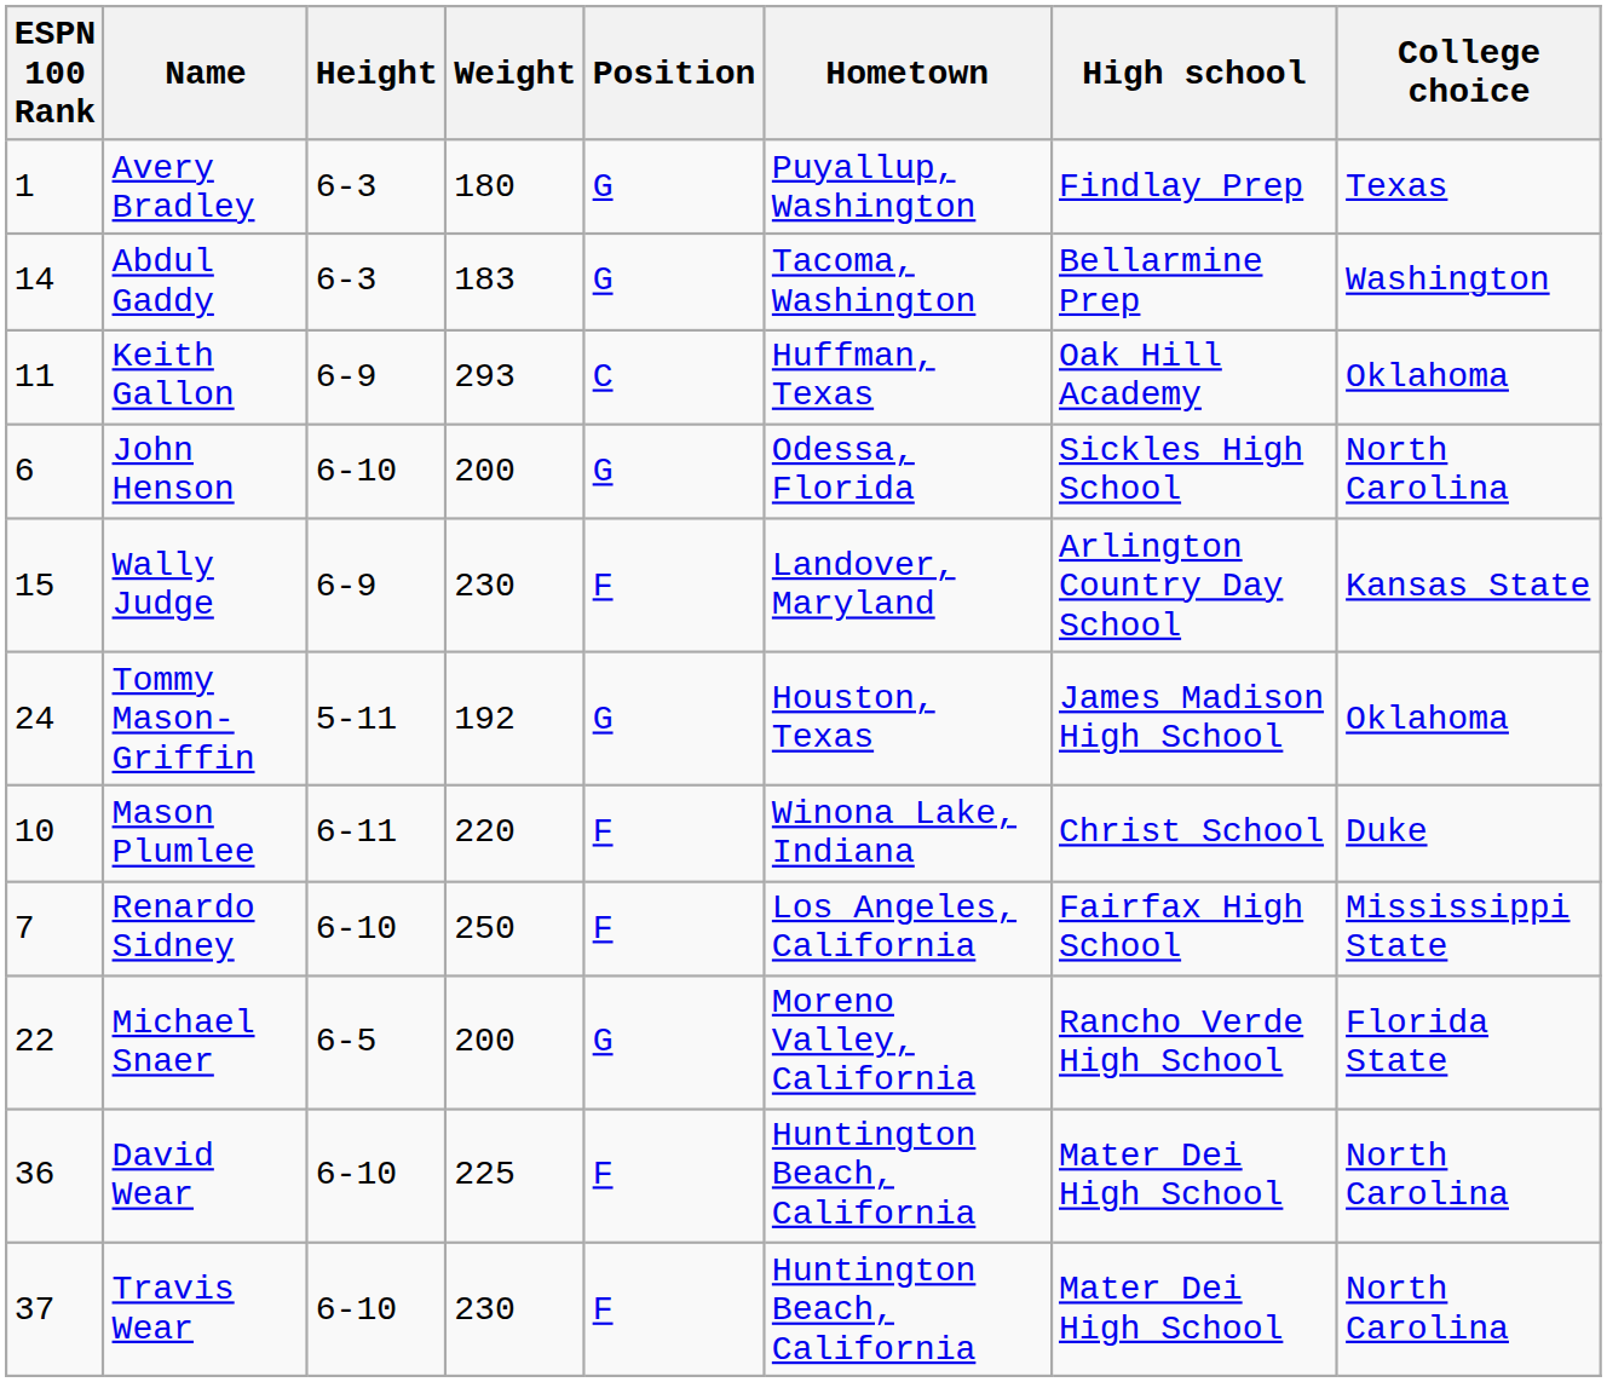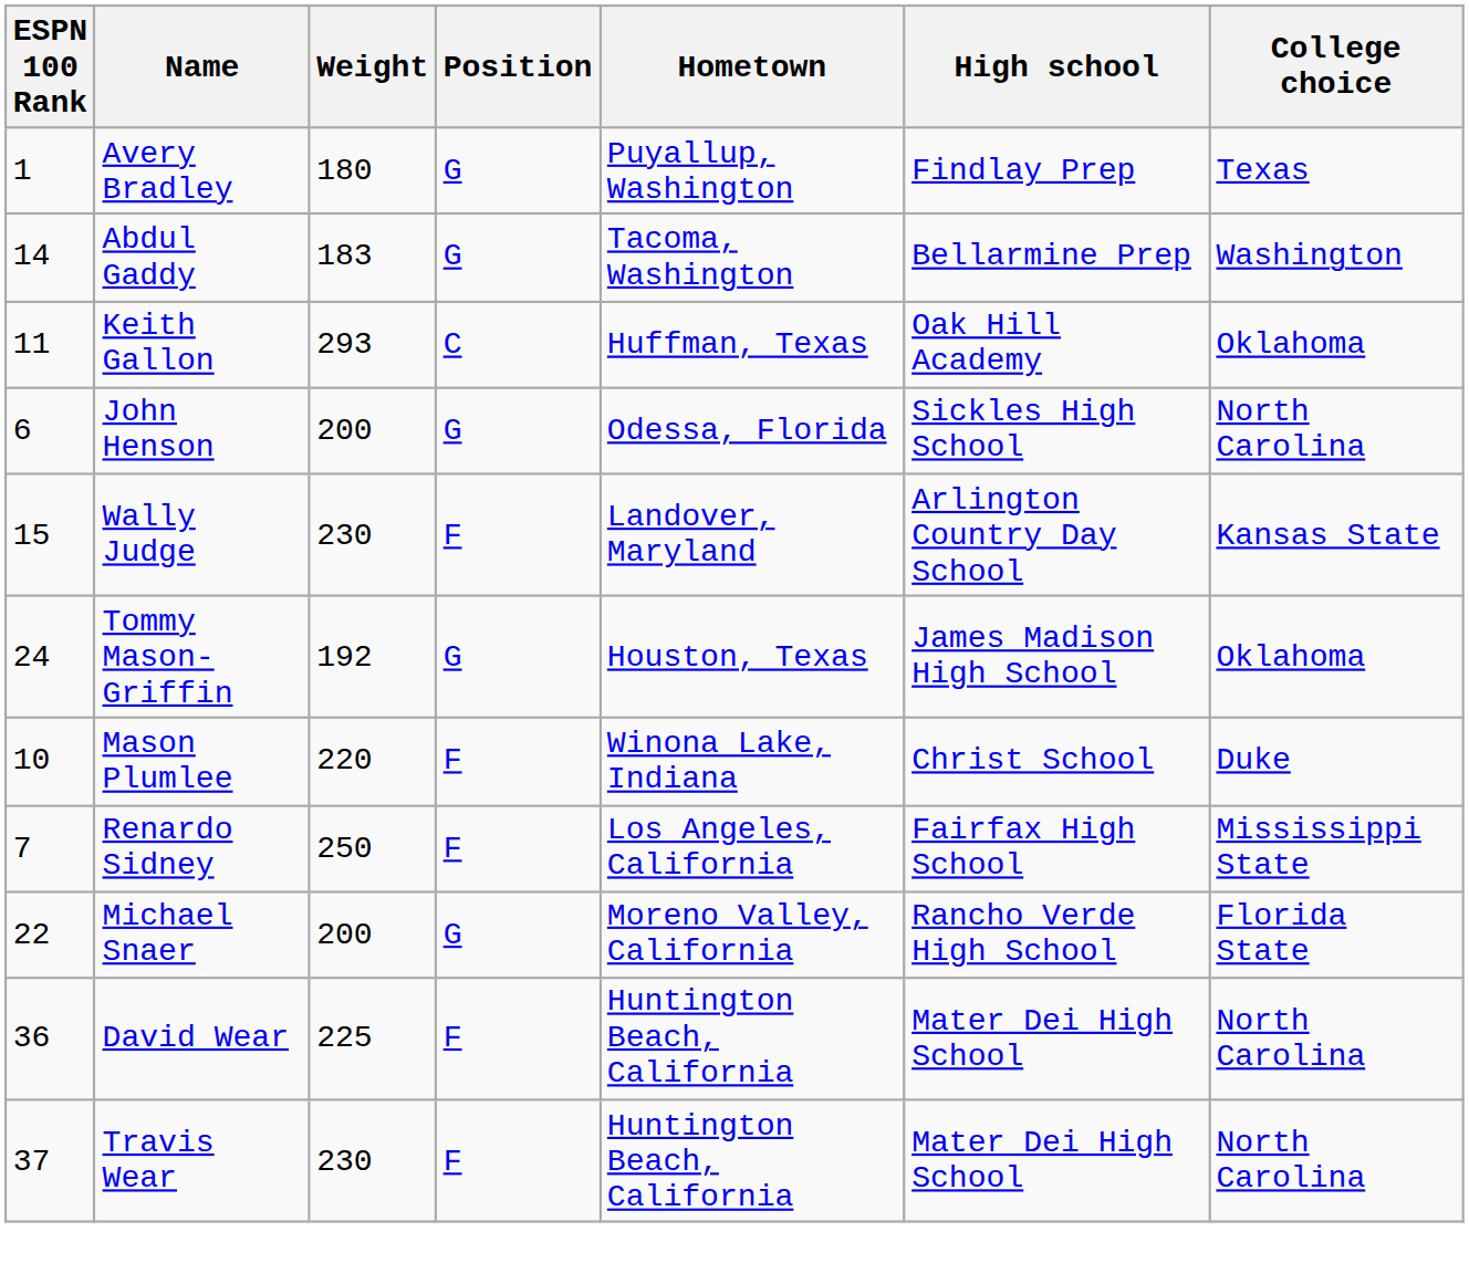- column: Height | 6-3 | 6-3 | 6-9 | 6-10 | 6-9 | 5-11 | 6-11 | 6-10 | 6-5 | 6-10 | 6-10
